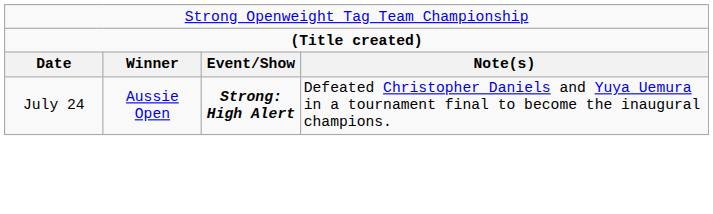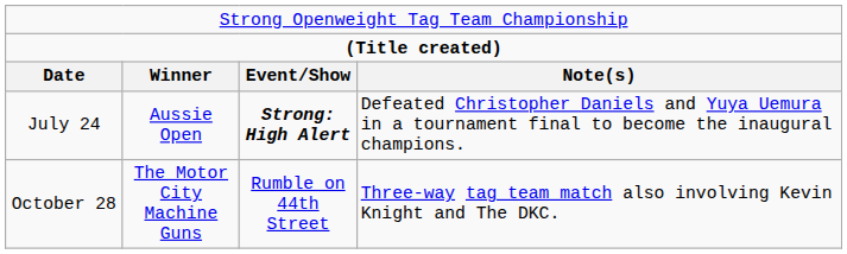+ row: October 28 | The Motor City Machine Guns | Rumble on 44th Street | Three-way tag team match also involving Kevin Knight and The DKC.
